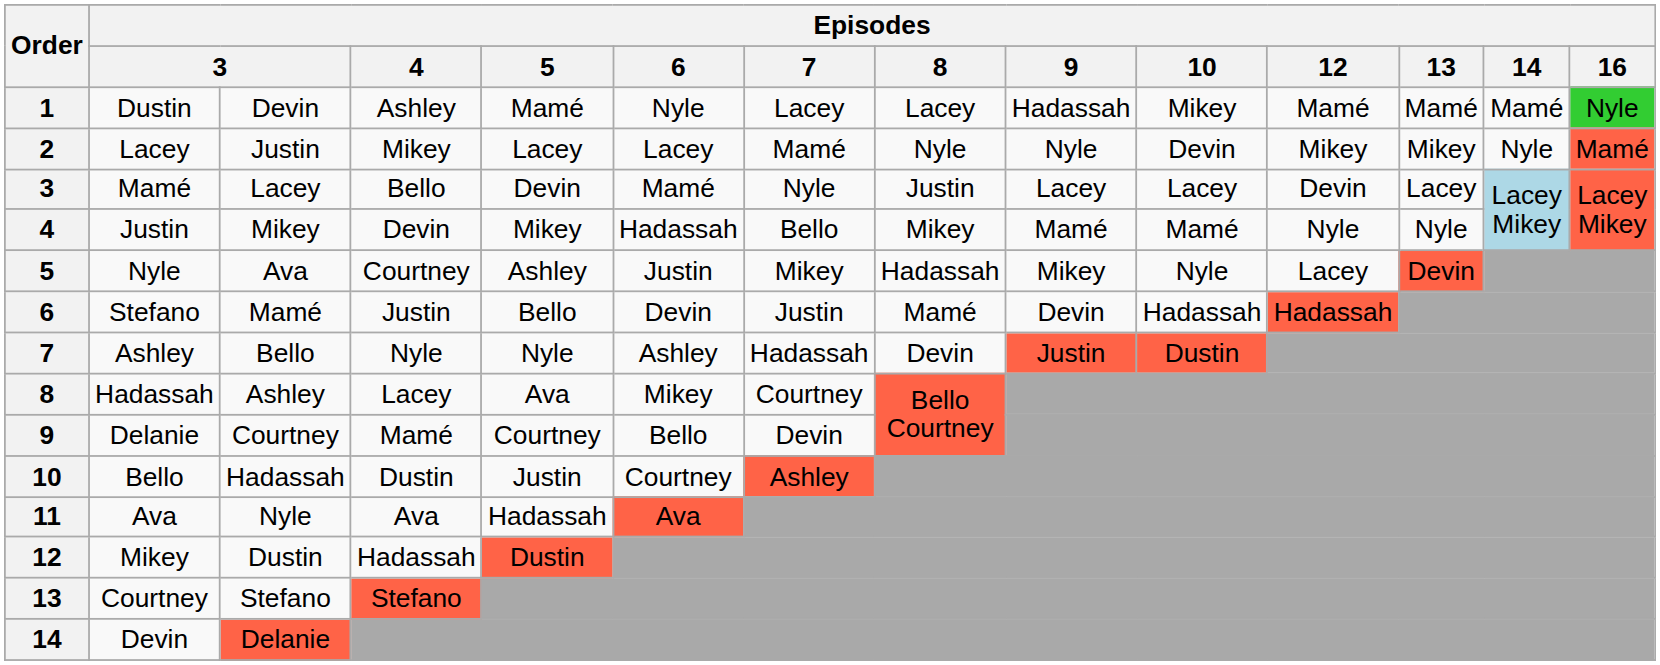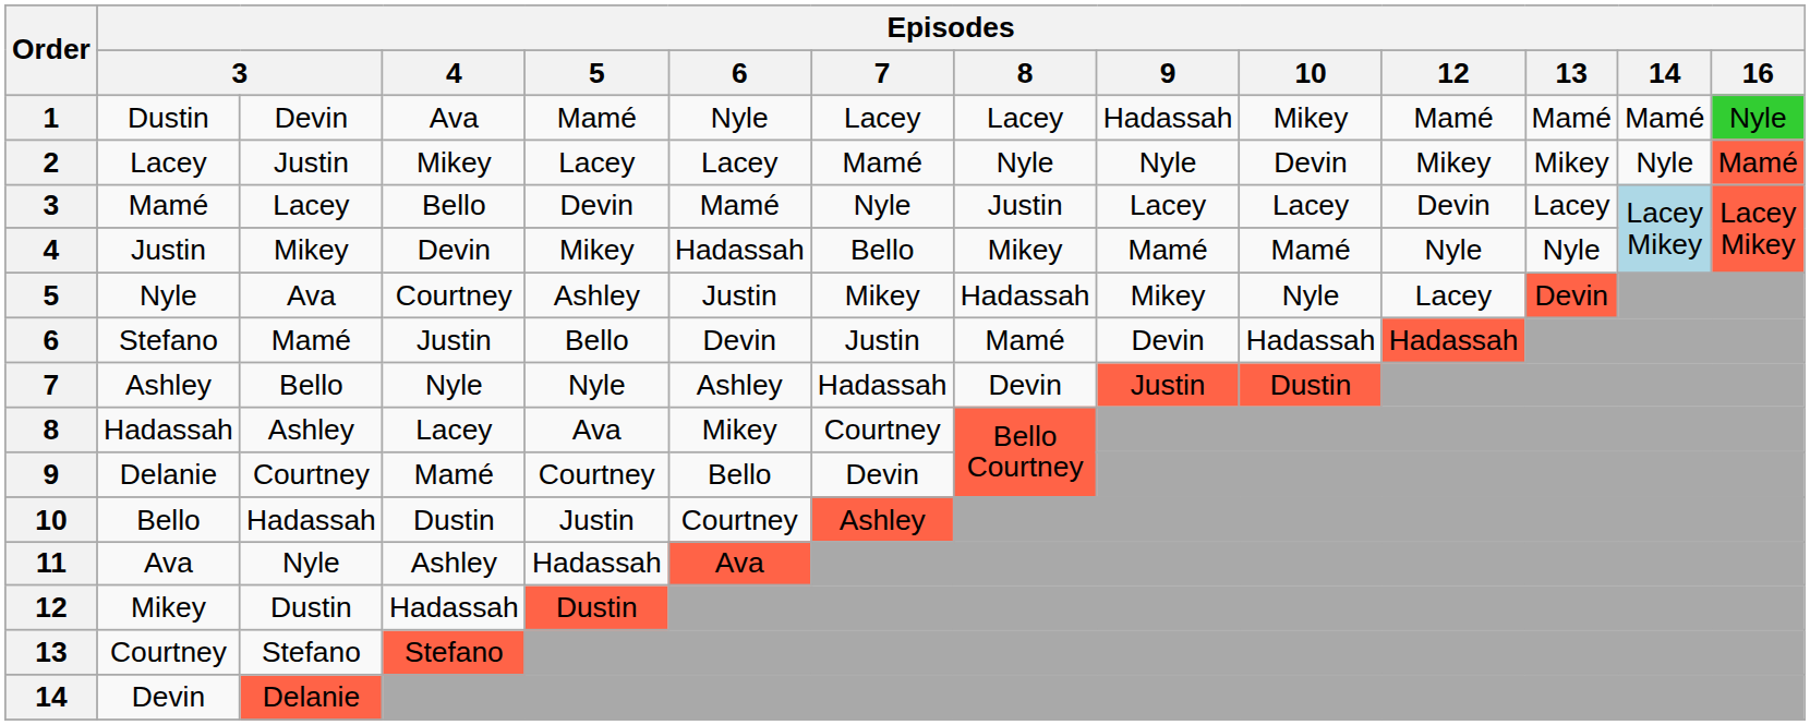1 | Episodes / 4: Ashley -> Ava
11 | Episodes / 4: Ava -> Ashley
